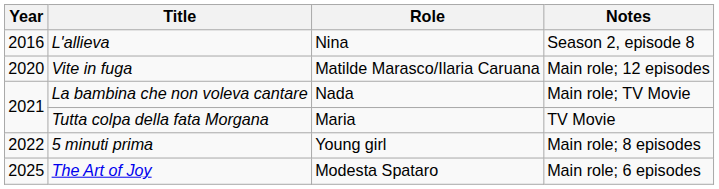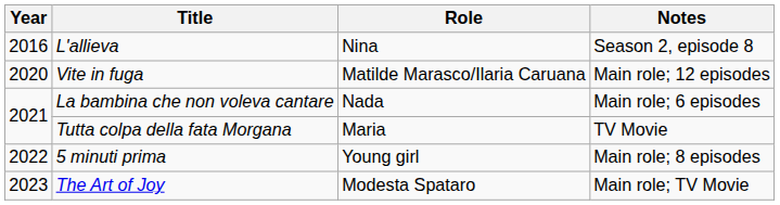La bambina che non voleva cantare | Notes: Main role; TV Movie -> Main role; 6 episodes
The Art of Joy | Year: 2025 -> 2023
The Art of Joy | Notes: Main role; 6 episodes -> Main role; TV Movie
